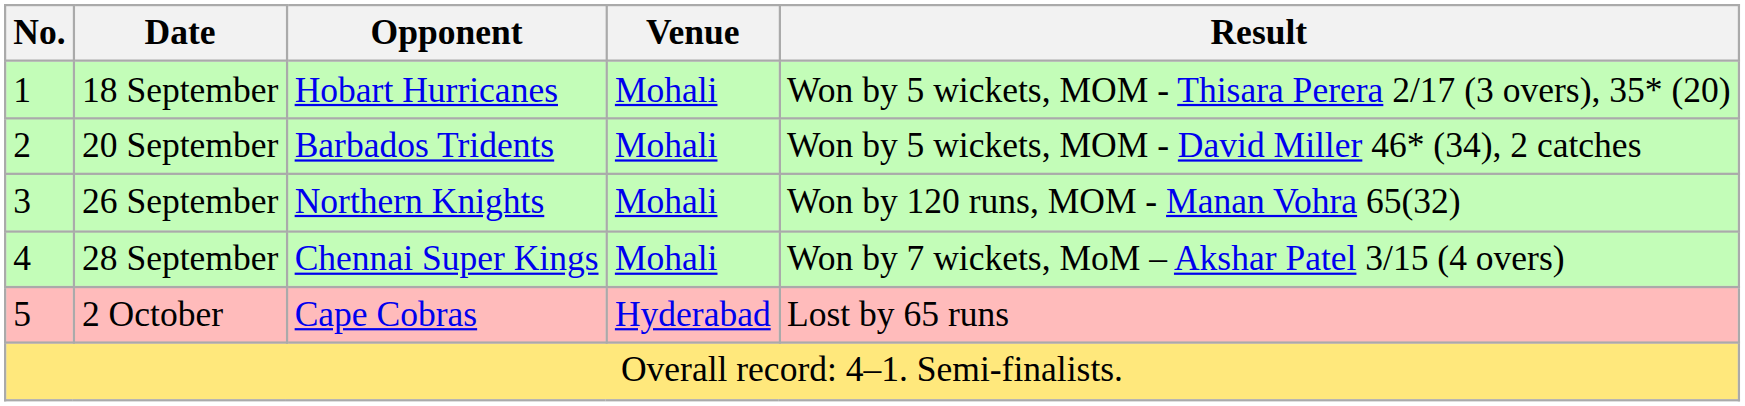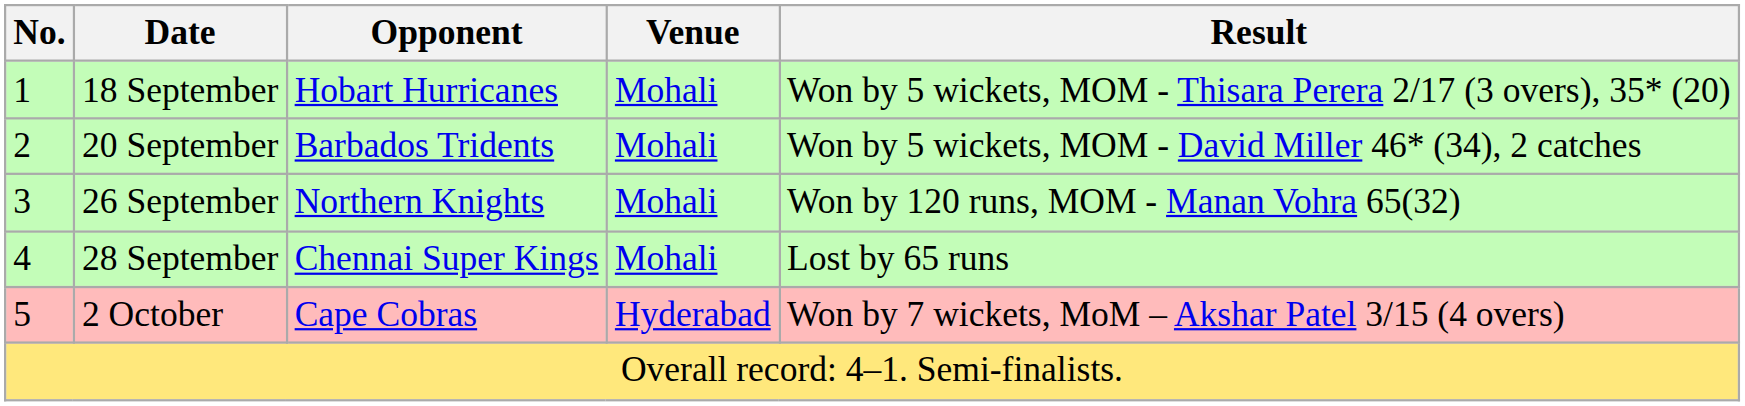28 September | Result: Won by 7 wickets, MoM – Akshar Patel 3/15 (4 overs) -> Lost by 65 runs
2 October | Result: Lost by 65 runs -> Won by 7 wickets, MoM – Akshar Patel 3/15 (4 overs)
